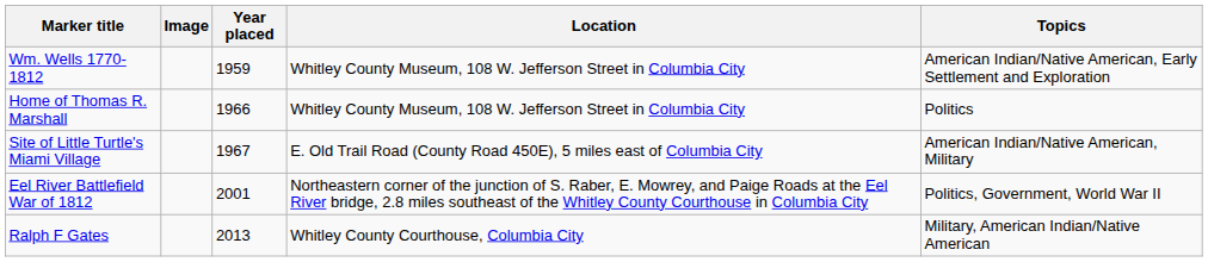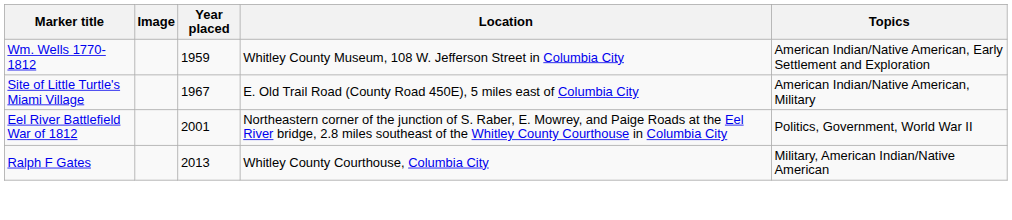- row: Home of Thomas R. Marshall | 1966 | Whitley County Museum, 108 W. Jefferson Street in Columbia City | Politics
